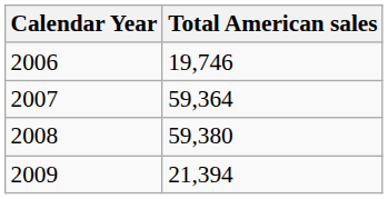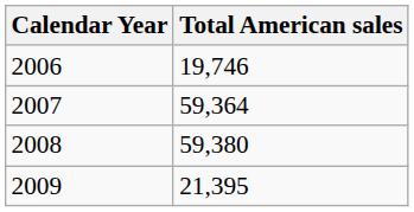2009 | Total American sales: 21,394 -> 21,395
